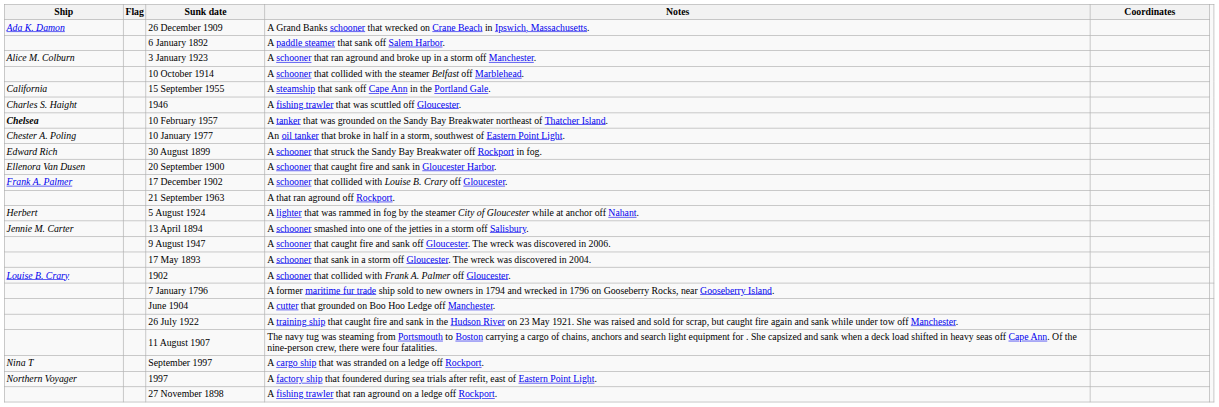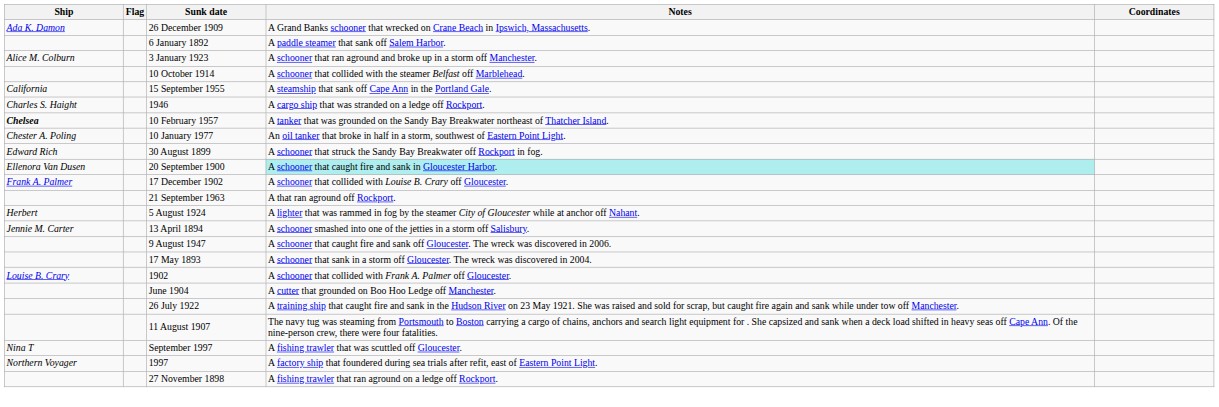1946 | Notes: A fishing trawler that was scuttled off Gloucester. -> A cargo ship that was stranded on a ledge off Rockport.
20 September 1900 | Notes: no background -> paleturquoise background
- row: 7 January 1796 | A former maritime fur trade ship sold to new owners in 1794 and wrecked in 1796 on Gooseberry Rocks, near Gooseberry Island.
September 1997 | Notes: A cargo ship that was stranded on a ledge off Rockport. -> A fishing trawler that was scuttled off Gloucester.
